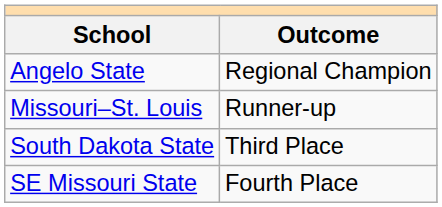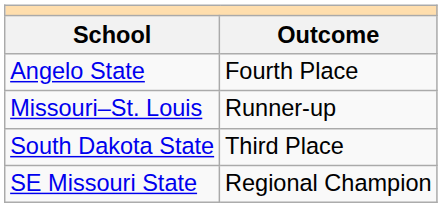Angelo State | Outcome: Regional Champion -> Fourth Place
SE Missouri State | Outcome: Fourth Place -> Regional Champion
